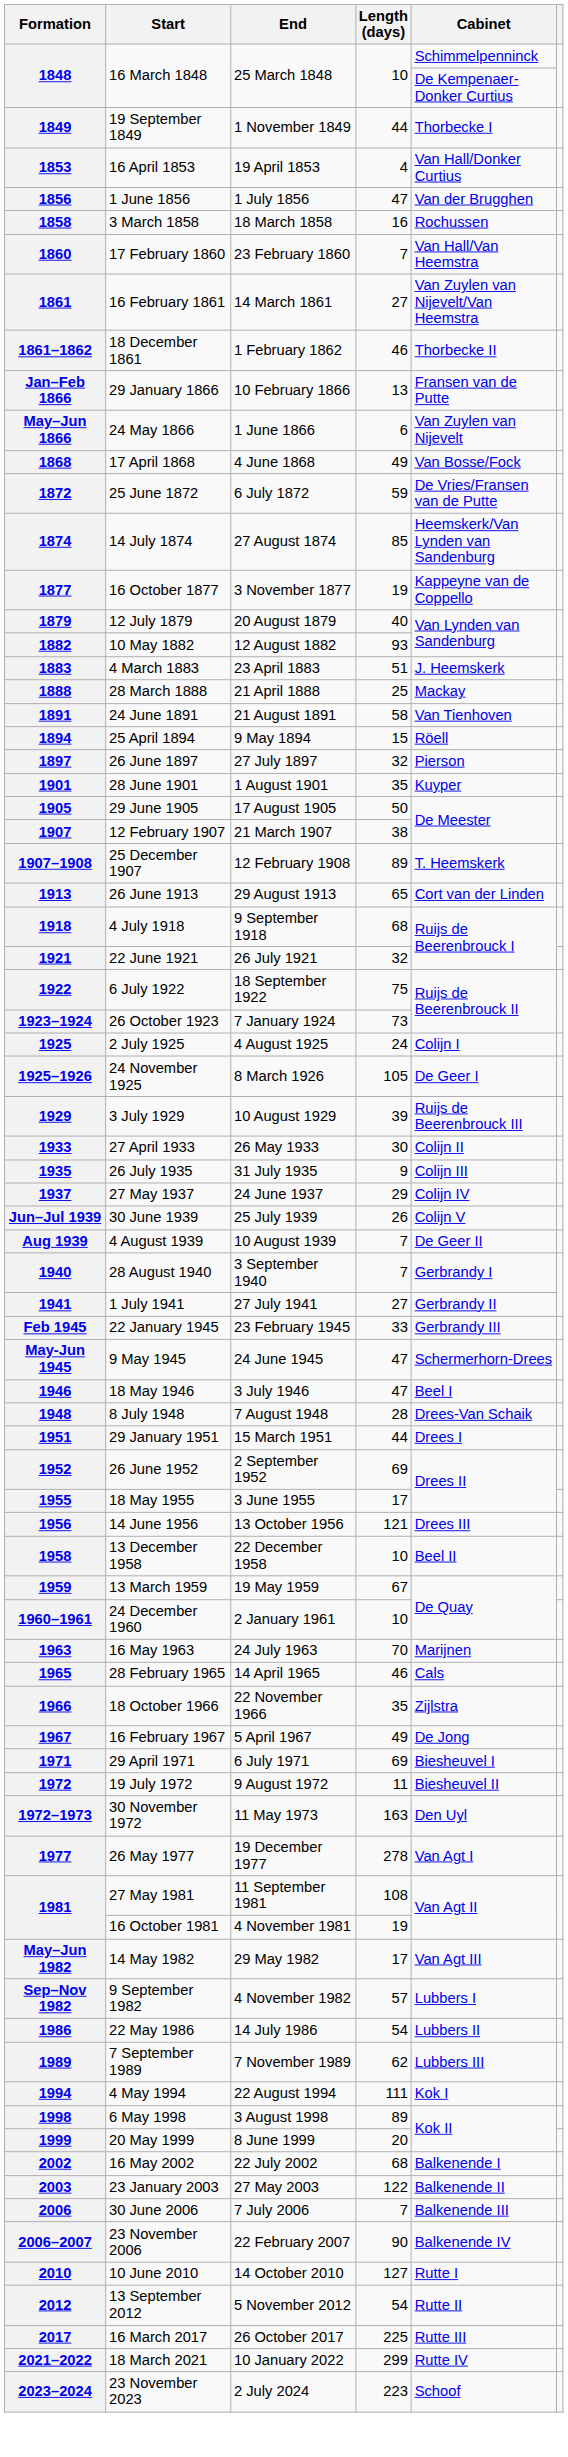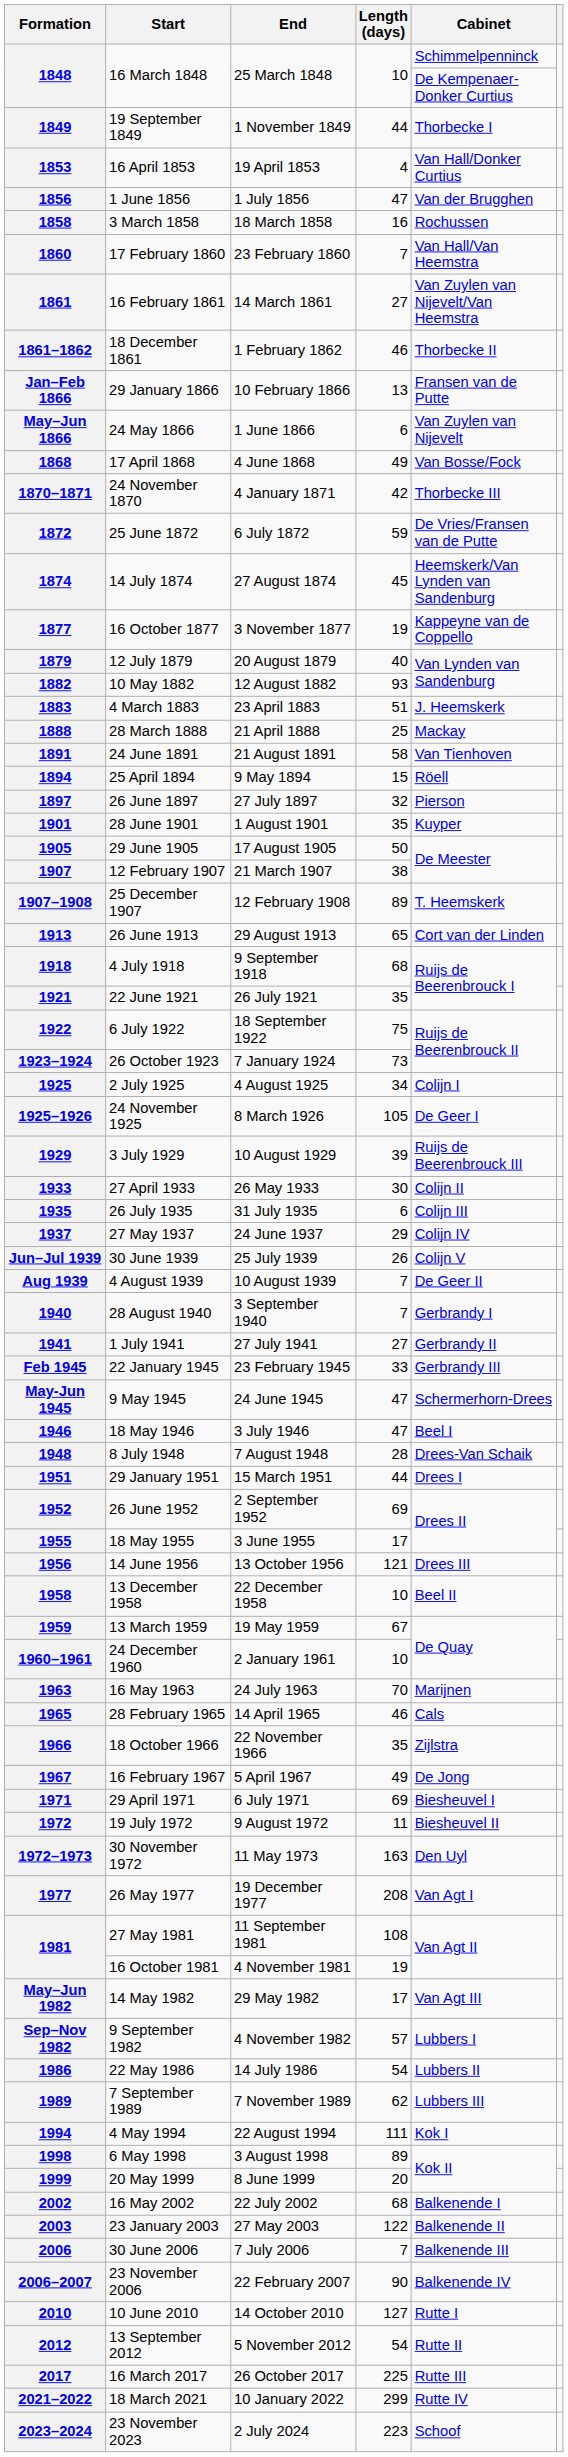+ row: 1870–1871 | 24 November 1870 | 4 January 1871 | 42 | Thorbecke III
1874 | Length (days): 85 -> 45
1921 | Length (days): 32 -> 35
1925 | Length (days): 24 -> 34
1935 | Length (days): 9 -> 6
1977 | Length (days): 278 -> 208
